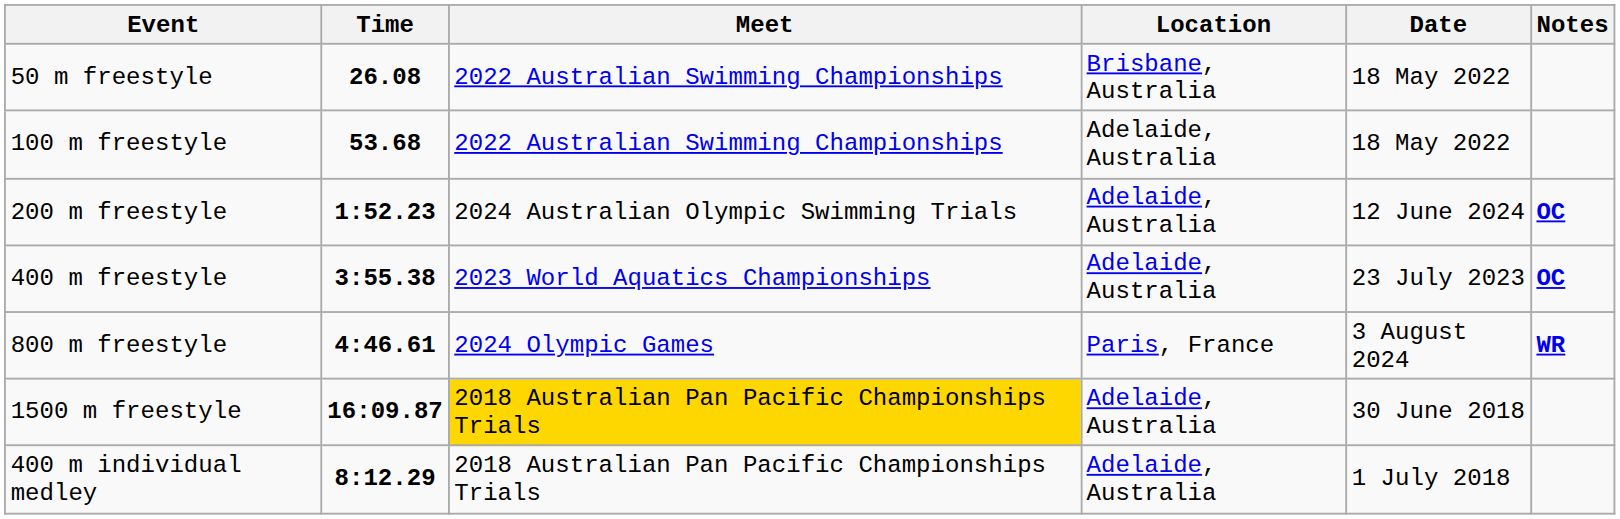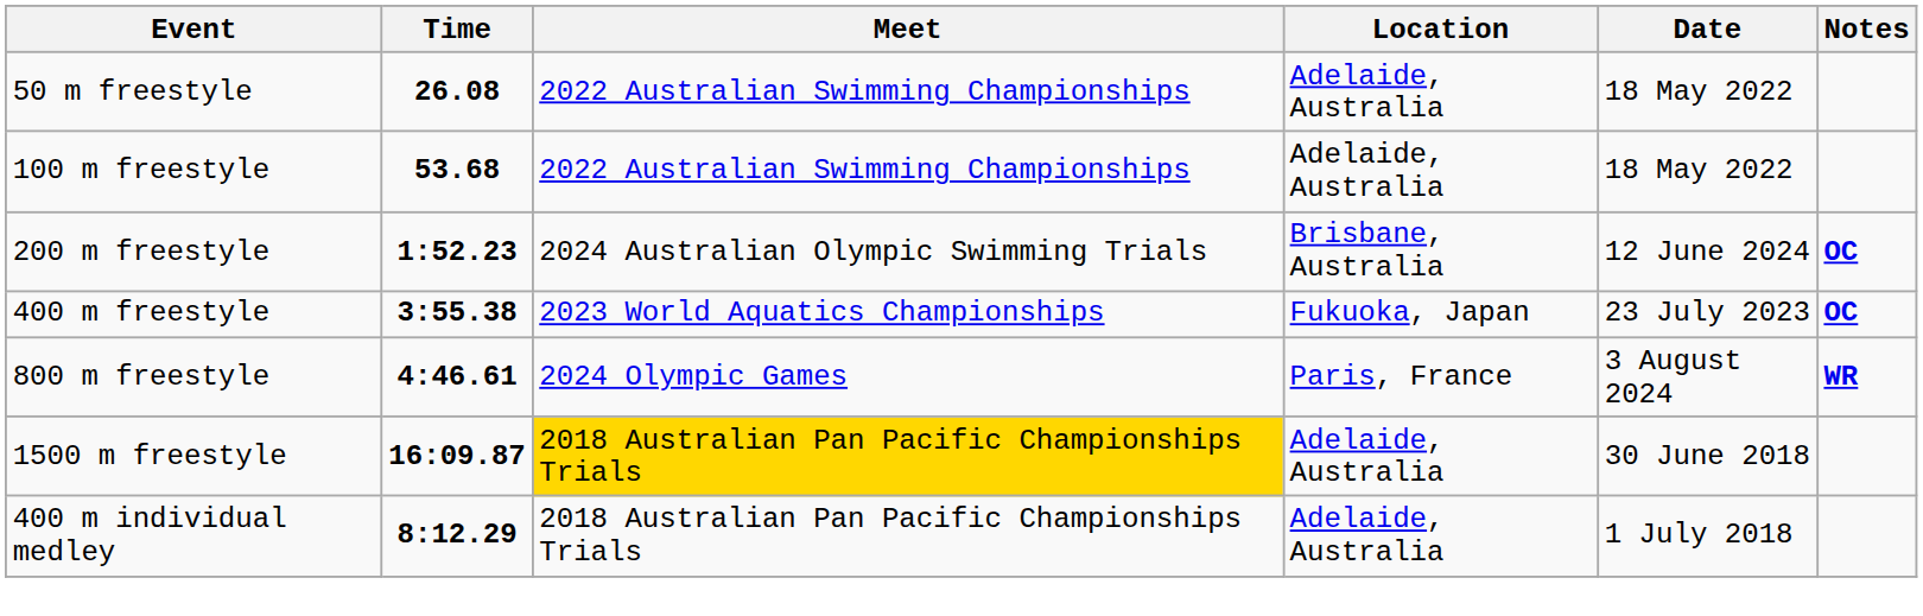50 m freestyle | Location: Brisbane, Australia -> Adelaide, Australia
200 m freestyle | Location: Adelaide, Australia -> Brisbane, Australia
400 m freestyle | Location: Adelaide, Australia -> Fukuoka, Japan
